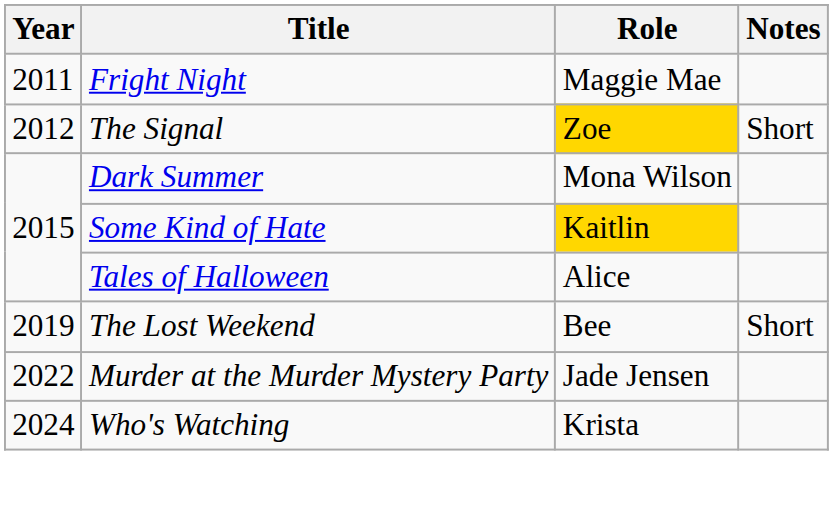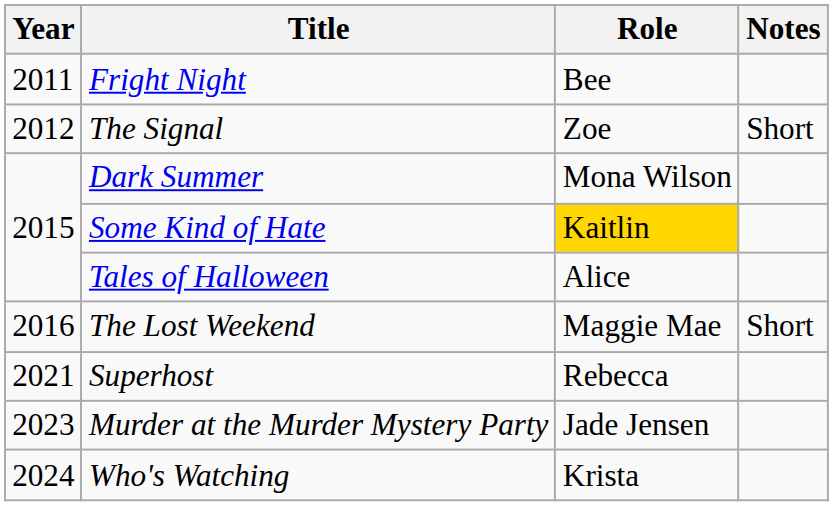Fright Night | Role: Maggie Mae -> Bee
The Signal | Role: gold background -> no background
The Lost Weekend | Year: 2019 -> 2016
The Lost Weekend | Role: Bee -> Maggie Mae
+ row: 2021 | Superhost | Rebecca
Murder at the Murder Mystery Party | Year: 2022 -> 2023
